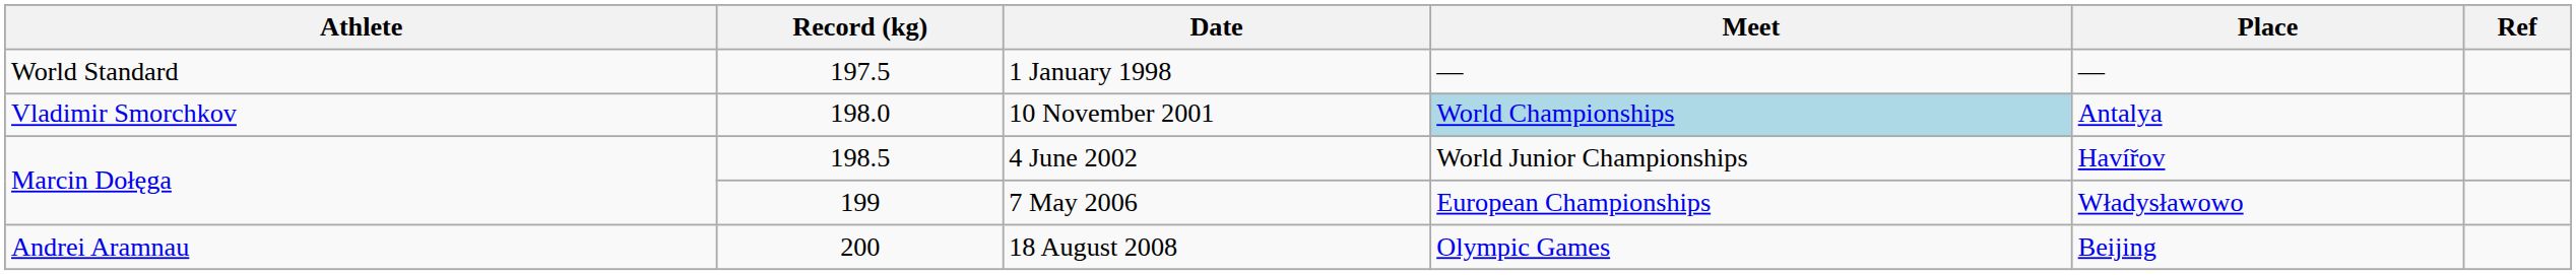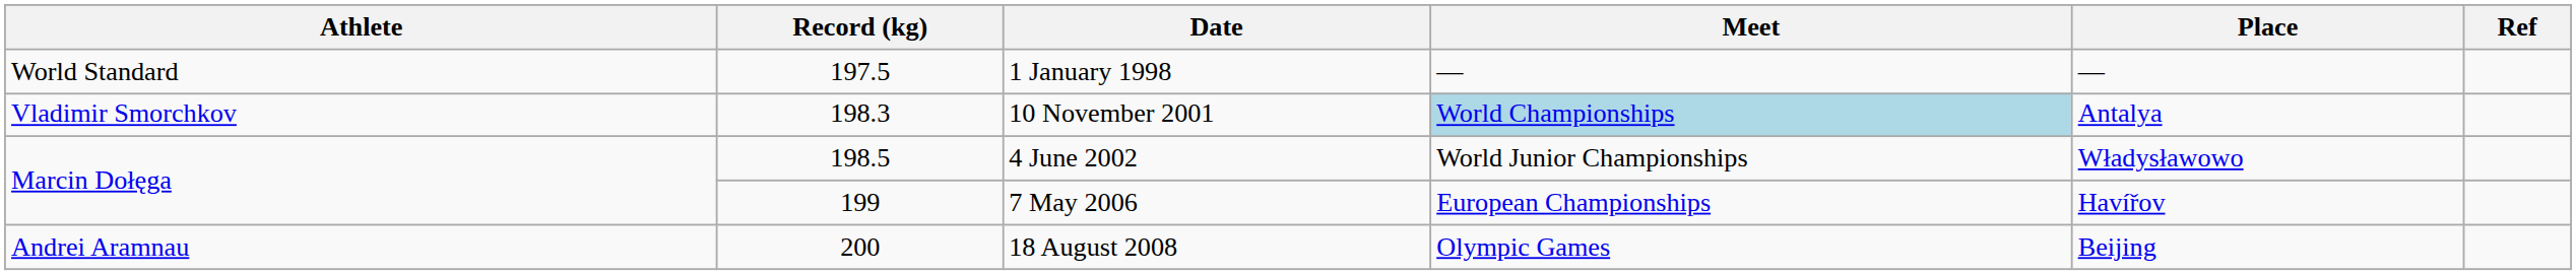10 November 2001 | Record (kg): 198.0 -> 198.3
4 June 2002 | Place: Havířov -> Władysławowo
7 May 2006 | Place: Władysławowo -> Havířov
